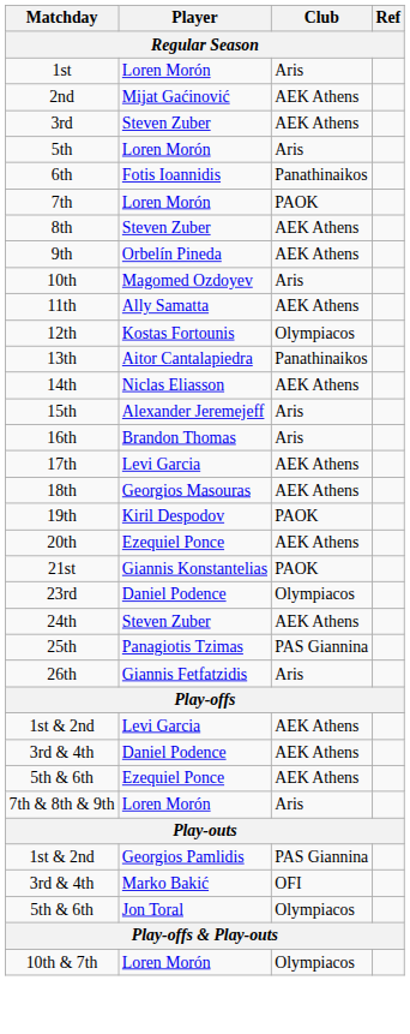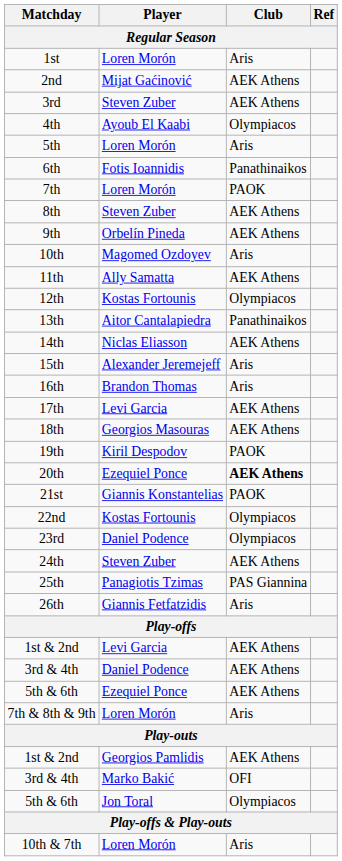+ row: 4th | Ayoub El Kaabi | Olympiacos
20th | Club: normal -> bold
+ row: 22nd | Kostas Fortounis | Olympiacos
1st & 2nd / Georgios Pamlidis | Club: PAS Giannina -> AEK Athens
10th & 7th | Club: Olympiacos -> Aris
